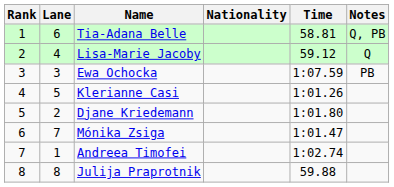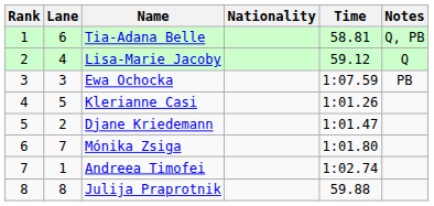Djane Kriedemann | Time: 1:01.80 -> 1:01.47
Mónika Zsiga | Time: 1:01.47 -> 1:01.80
